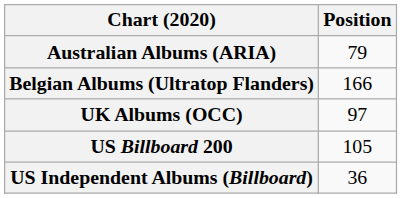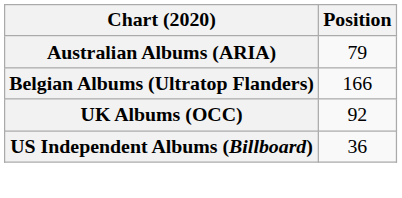UK Albums (OCC) | Position: 97 -> 92
- row: US Billboard 200 | 105
